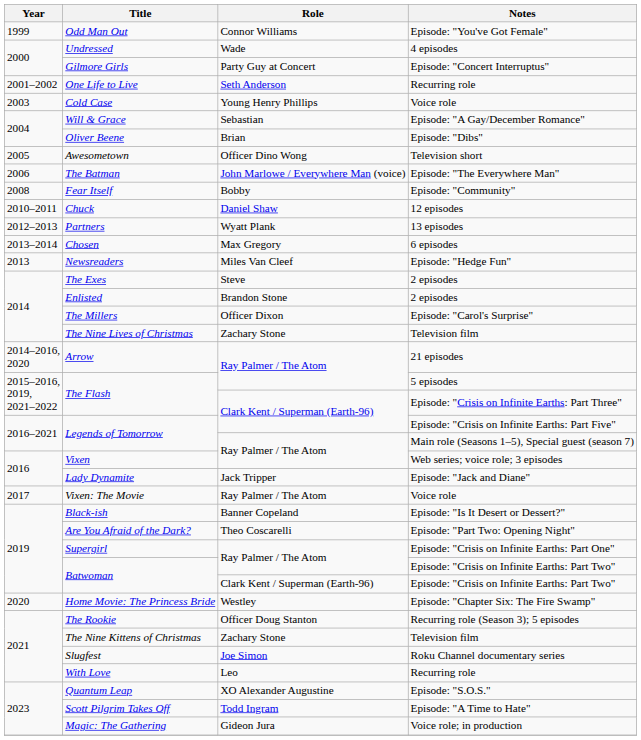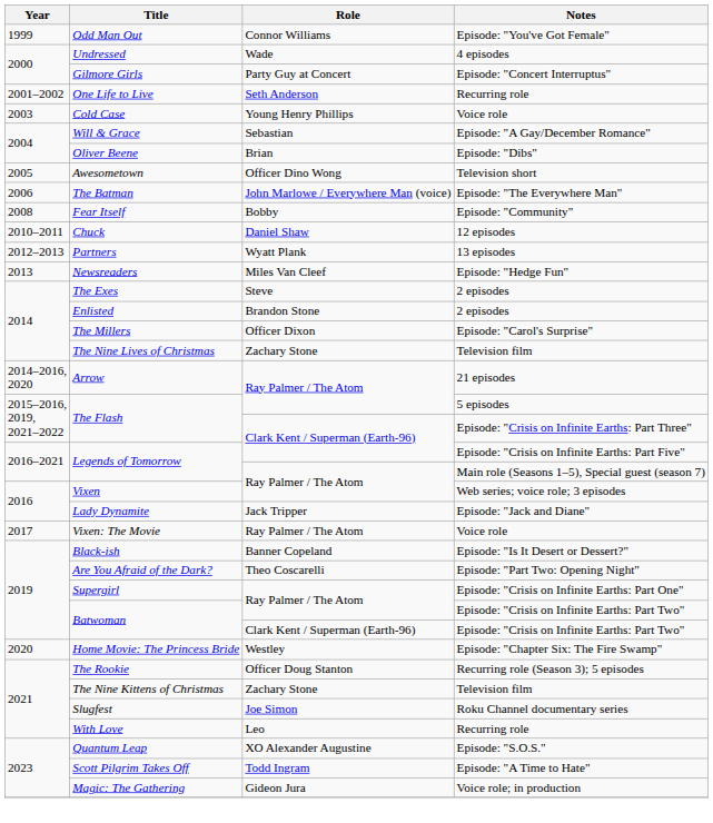- row: 2013–2014 | Chosen | Max Gregory | 6 episodes
